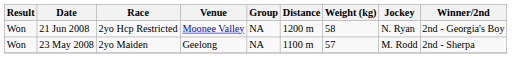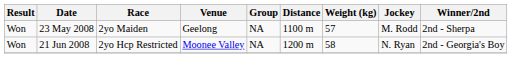rows swapped: 23 May 2008 <-> 21 Jun 2008
